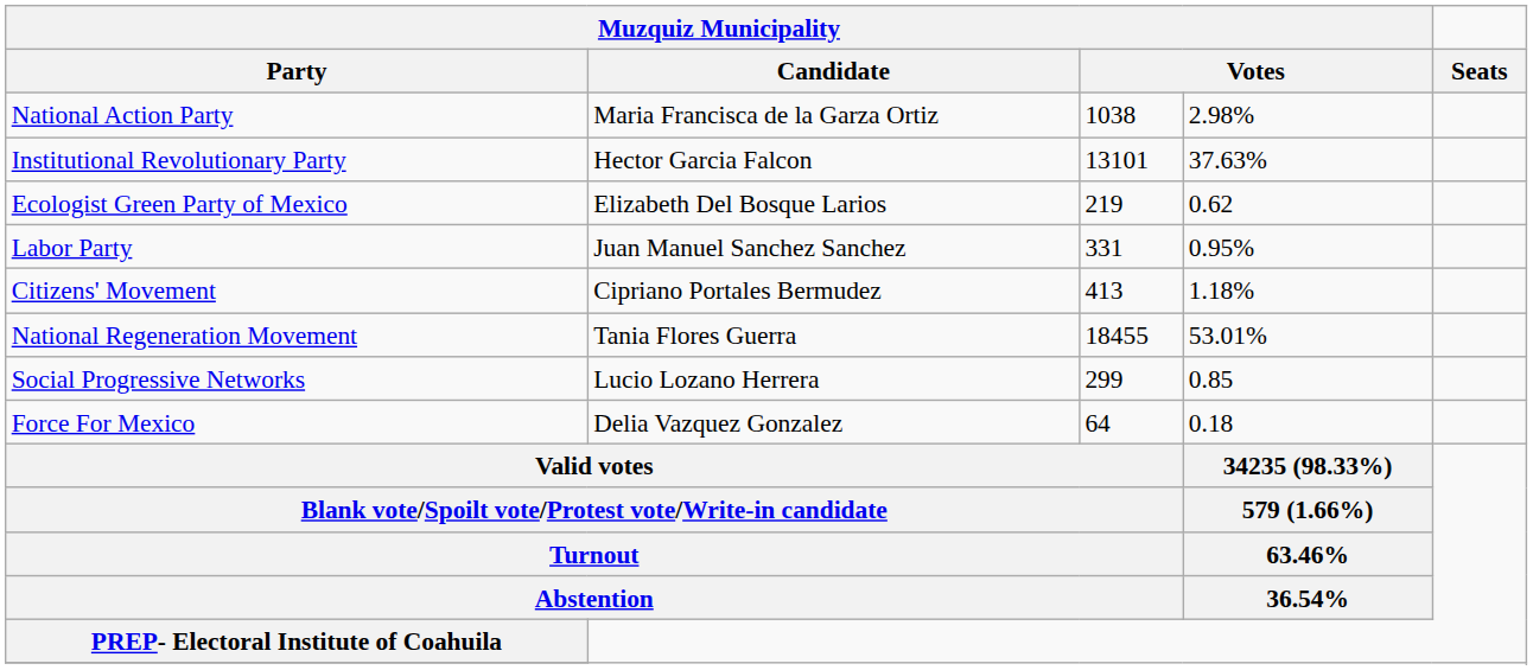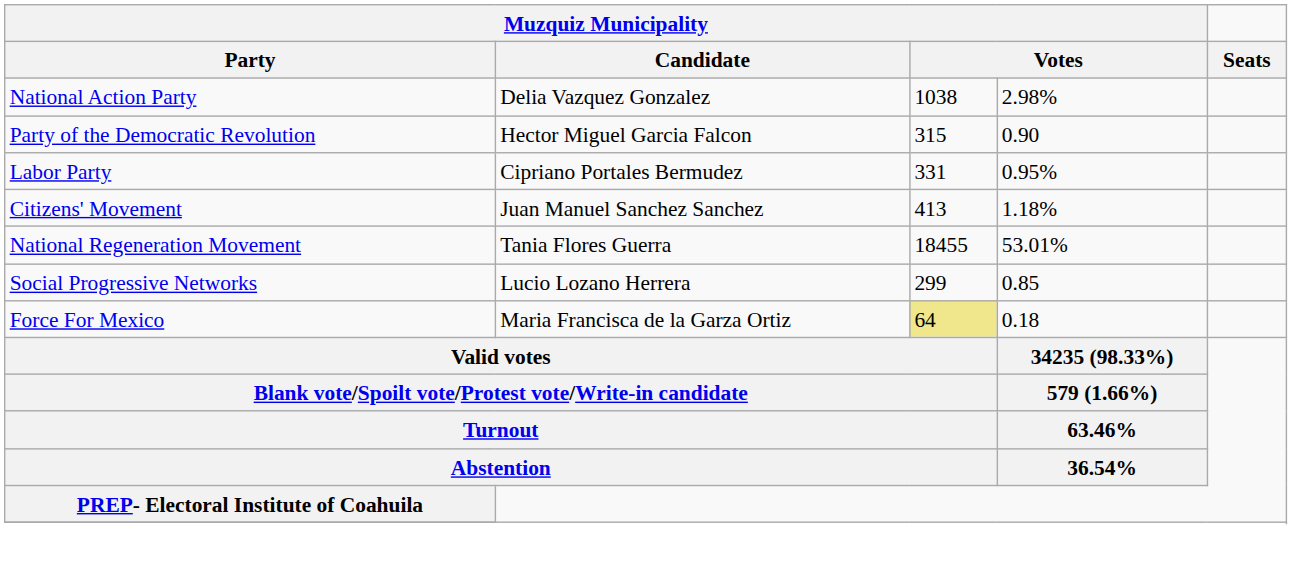National Action Party | Muzquiz Municipality / Candidate: Maria Francisca de la Garza Ortiz -> Delia Vazquez Gonzalez
- row: Institutional Revolutionary Party | Hector Garcia Falcon | 13101 | 37.63%
+ row: Party of the Democratic Revolution | Hector Miguel Garcia Falcon | 315 | 0.90
- row: Ecologist Green Party of Mexico | Elizabeth Del Bosque Larios | 219 | 0.62
Labor Party | Muzquiz Municipality / Candidate: Juan Manuel Sanchez Sanchez -> Cipriano Portales Bermudez
Citizens' Movement | Muzquiz Municipality / Candidate: Cipriano Portales Bermudez -> Juan Manuel Sanchez Sanchez
Force For Mexico | Muzquiz Municipality / Candidate: Delia Vazquez Gonzalez -> Maria Francisca de la Garza Ortiz
Force For Mexico | column 3: no background -> khaki background
